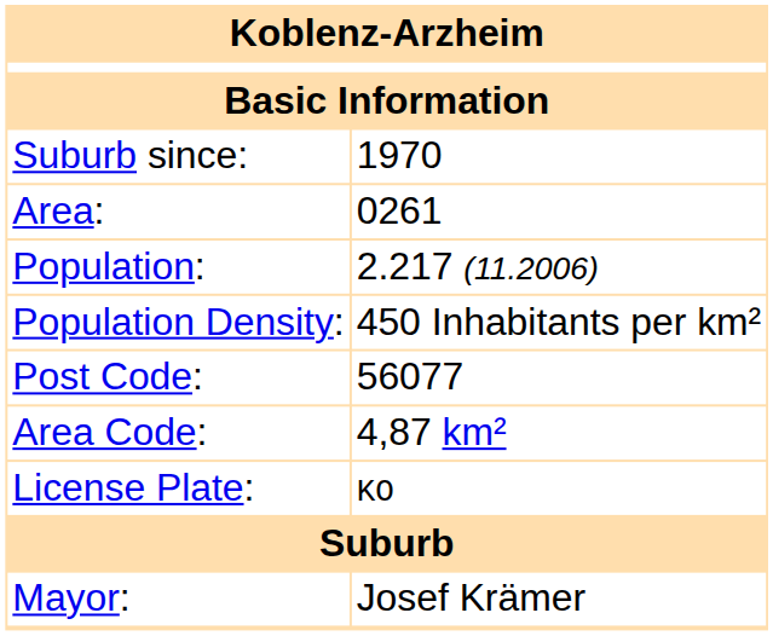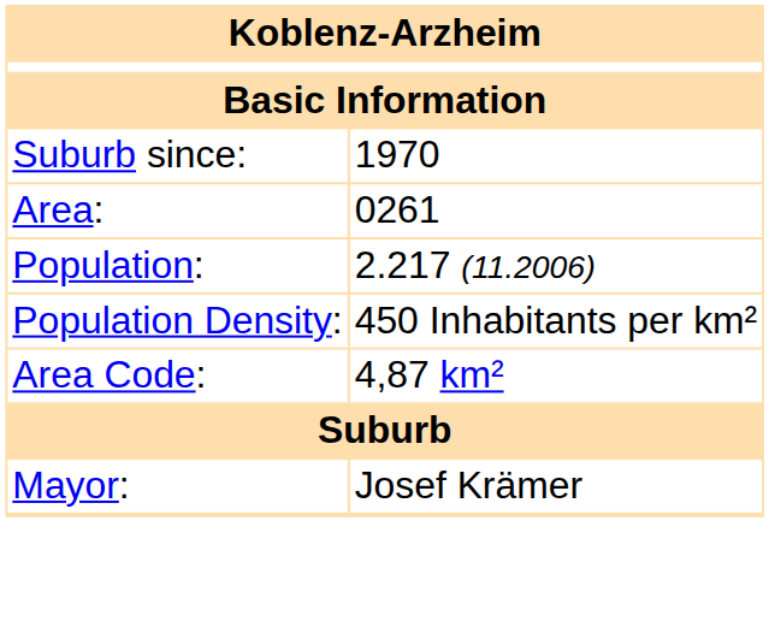- row: Post Code: | 56077
- row: License Plate: | KO
